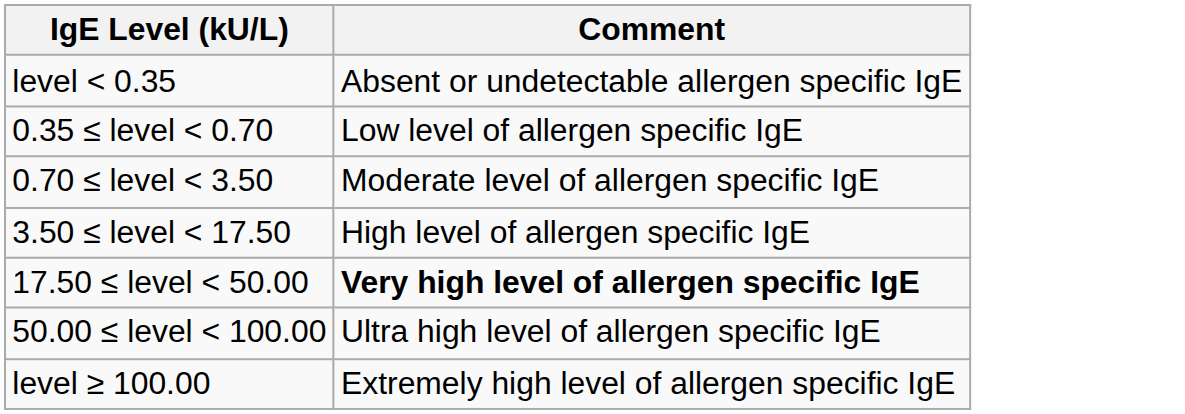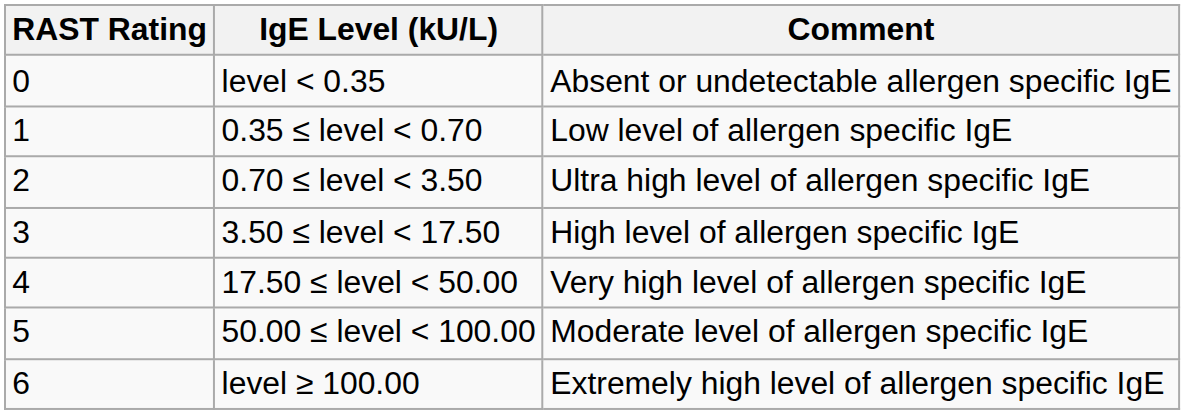+ column: RAST Rating | 0 | 1 | 2 | 3 | 4 | 5 | 6
0.70 ≤ level < 3.50 | Comment: Moderate level of allergen specific IgE -> Ultra high level of allergen specific IgE
17.50 ≤ level < 50.00 | Comment: bold -> normal
50.00 ≤ level < 100.00 | Comment: Ultra high level of allergen specific IgE -> Moderate level of allergen specific IgE
